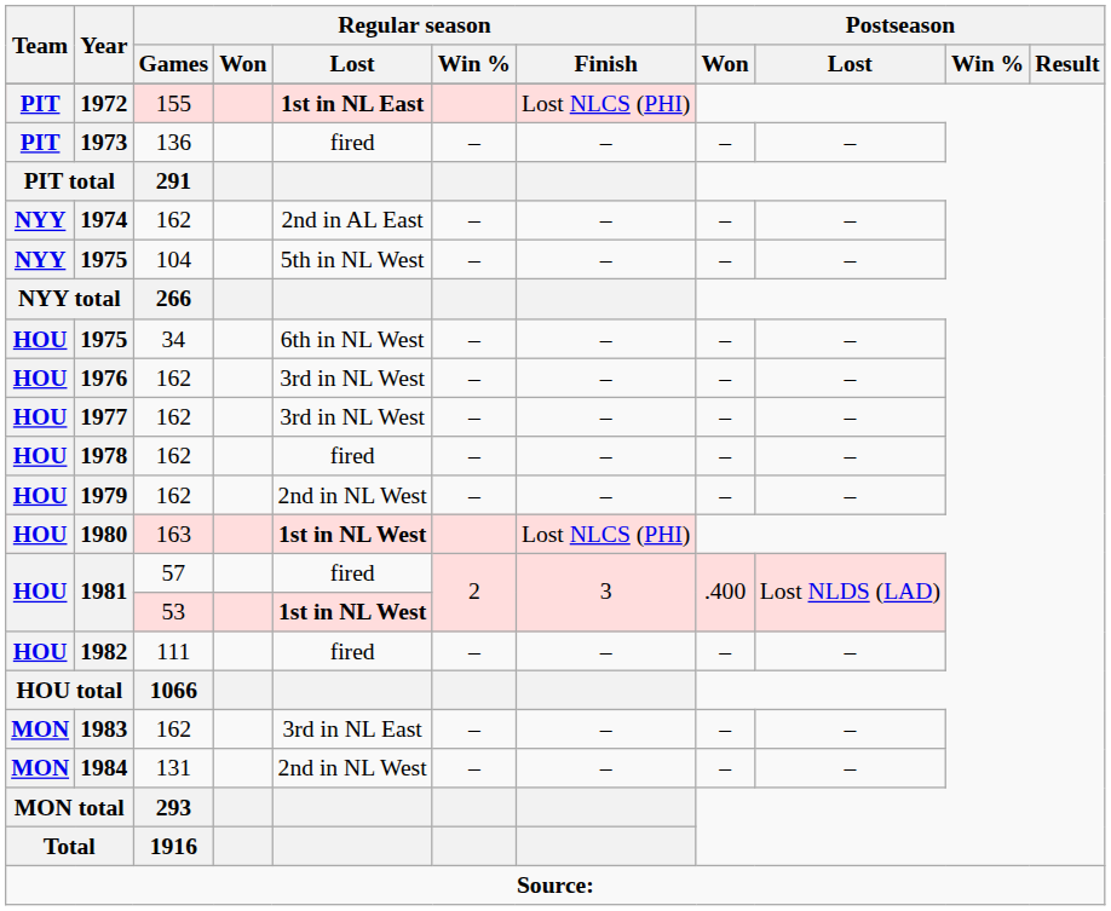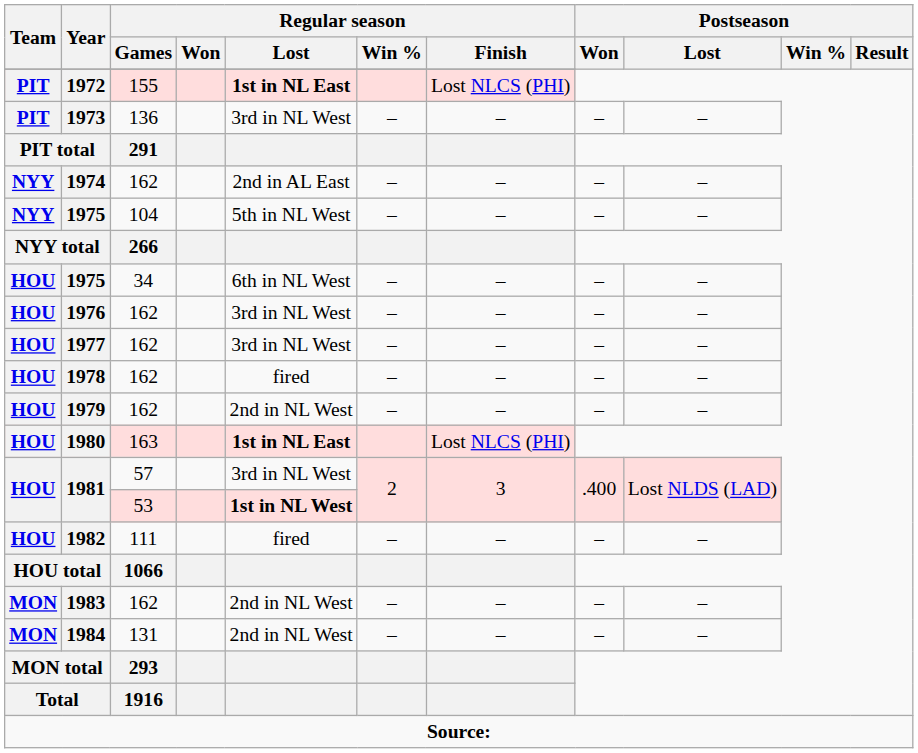1973 | Regular season / Lost: fired -> 3rd in NL West
1980 | Regular season / Lost: 1st in NL West -> 1st in NL East
1981 / 57 | Regular season / Lost: fired -> 3rd in NL West
1983 | Regular season / Lost: 3rd in NL East -> 2nd in NL West
